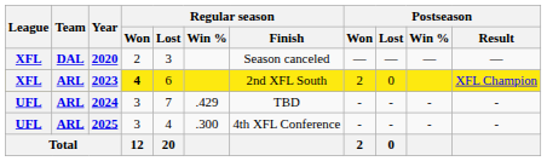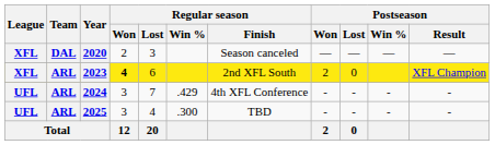2024 | Regular season / Finish: TBD -> 4th XFL Conference
2025 | Regular season / Finish: 4th XFL Conference -> TBD
